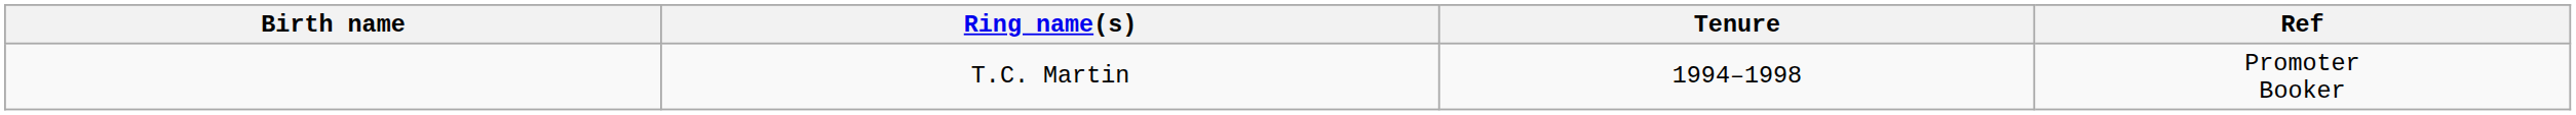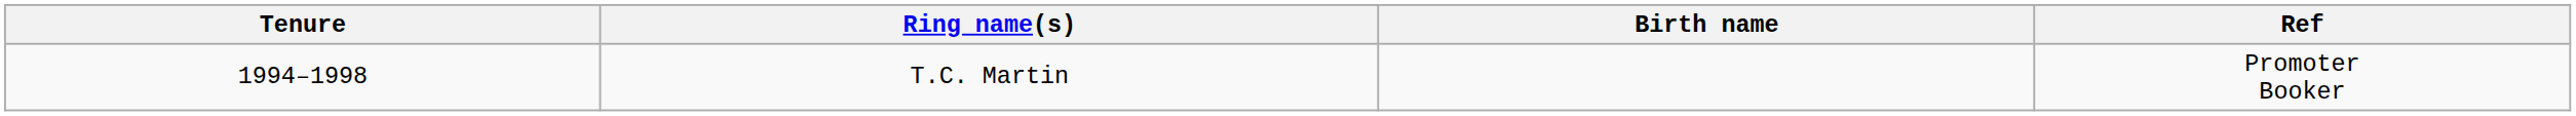columns swapped: Birth name <-> Tenure
